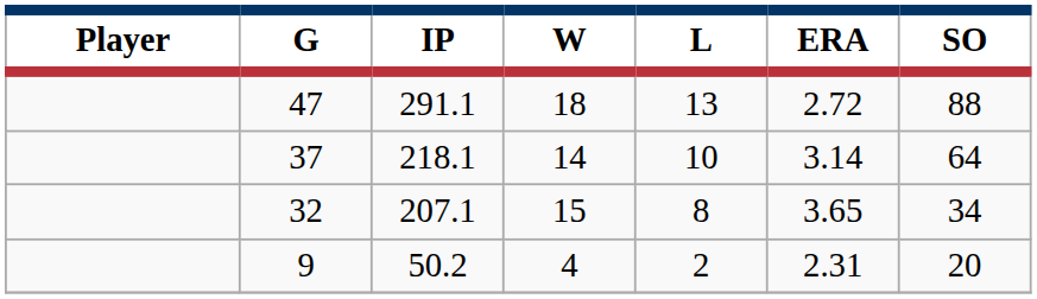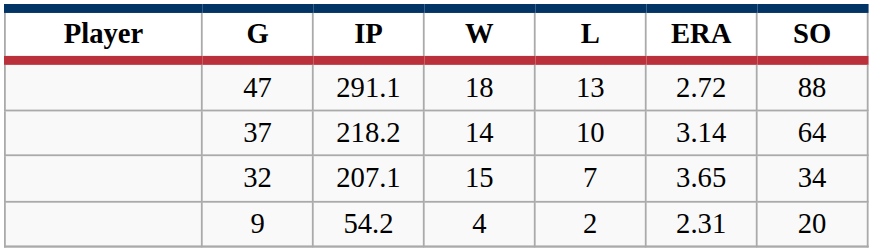37 | IP: 218.1 -> 218.2
32 | L: 8 -> 7
9 | IP: 50.2 -> 54.2
